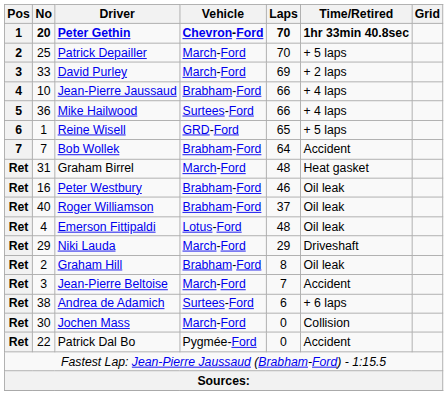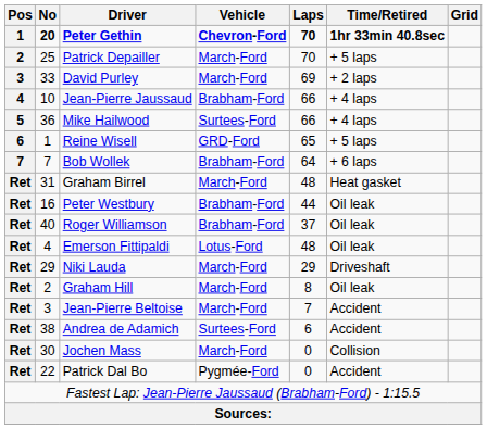Bob Wollek | Time/Retired: Accident -> + 6 laps
Peter Westbury | Laps: 46 -> 44
Graham Hill | Vehicle: Brabham-Ford -> March-Ford
Andrea de Adamich | Time/Retired: + 6 laps -> Accident
